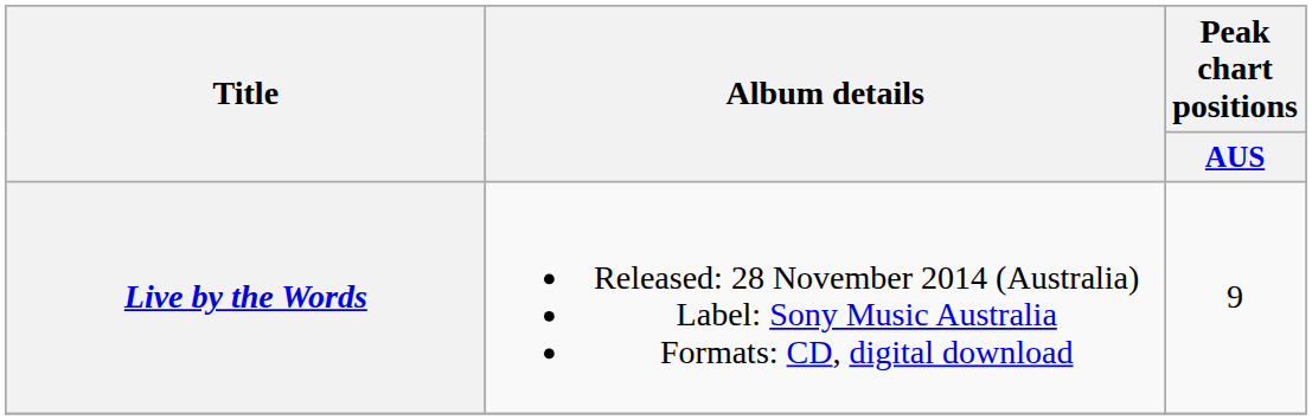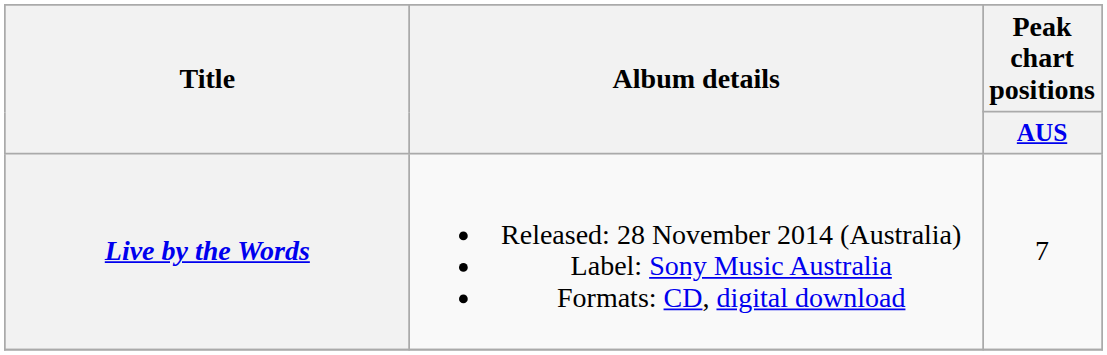Live by the Words | Peak chart positions / AUS: 9 -> 7
